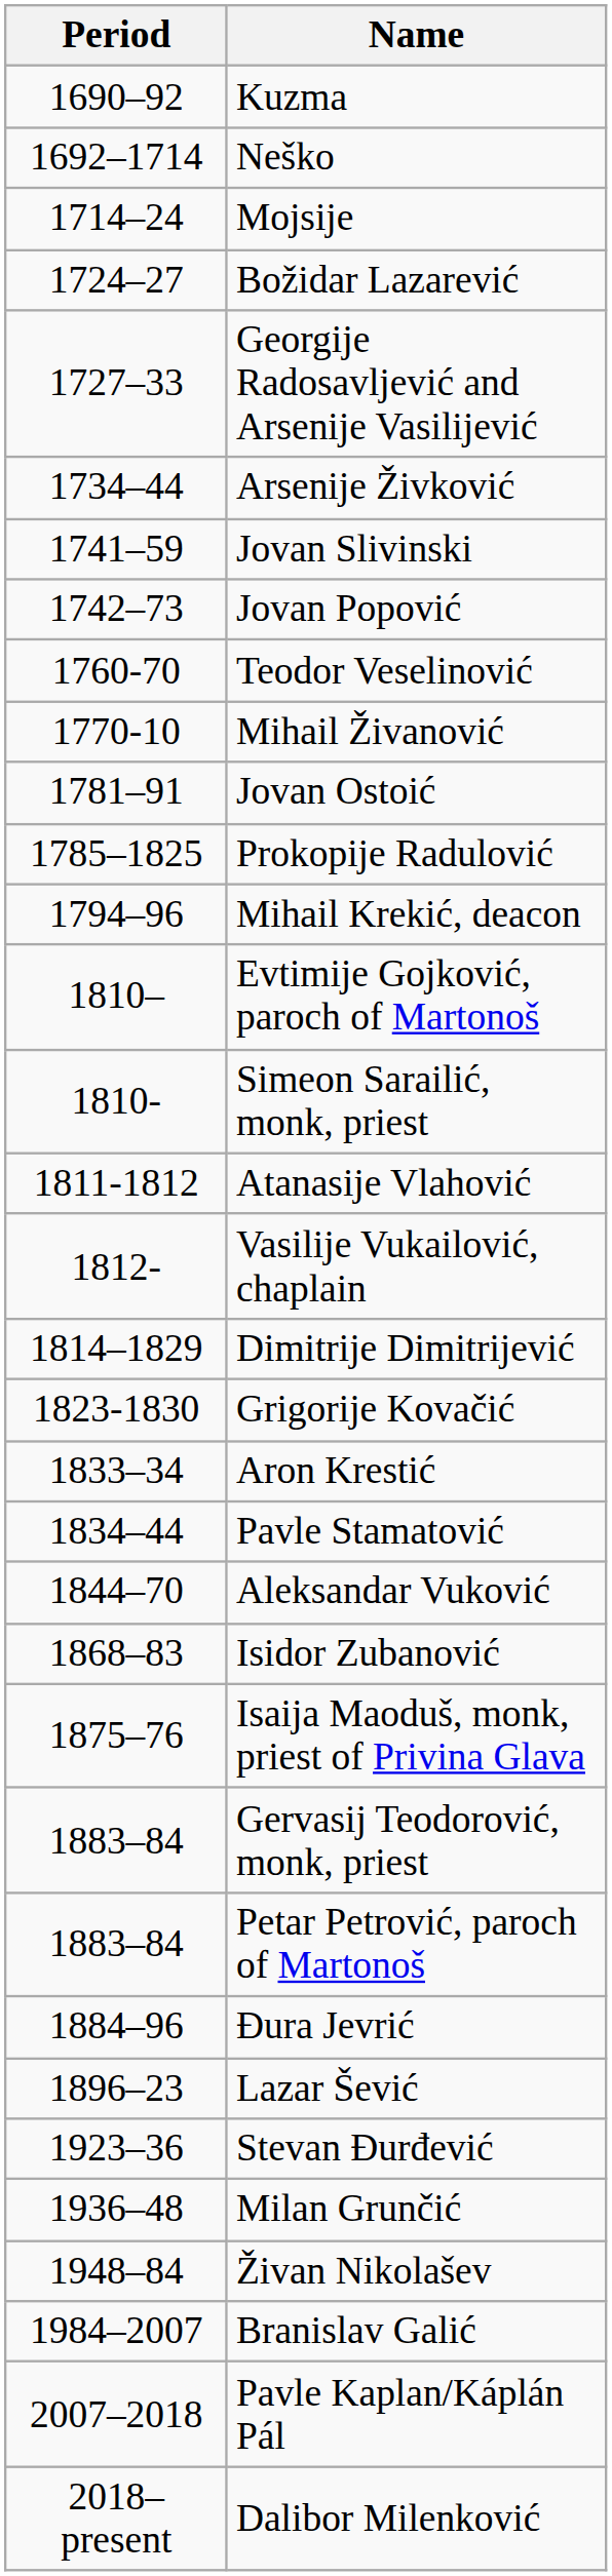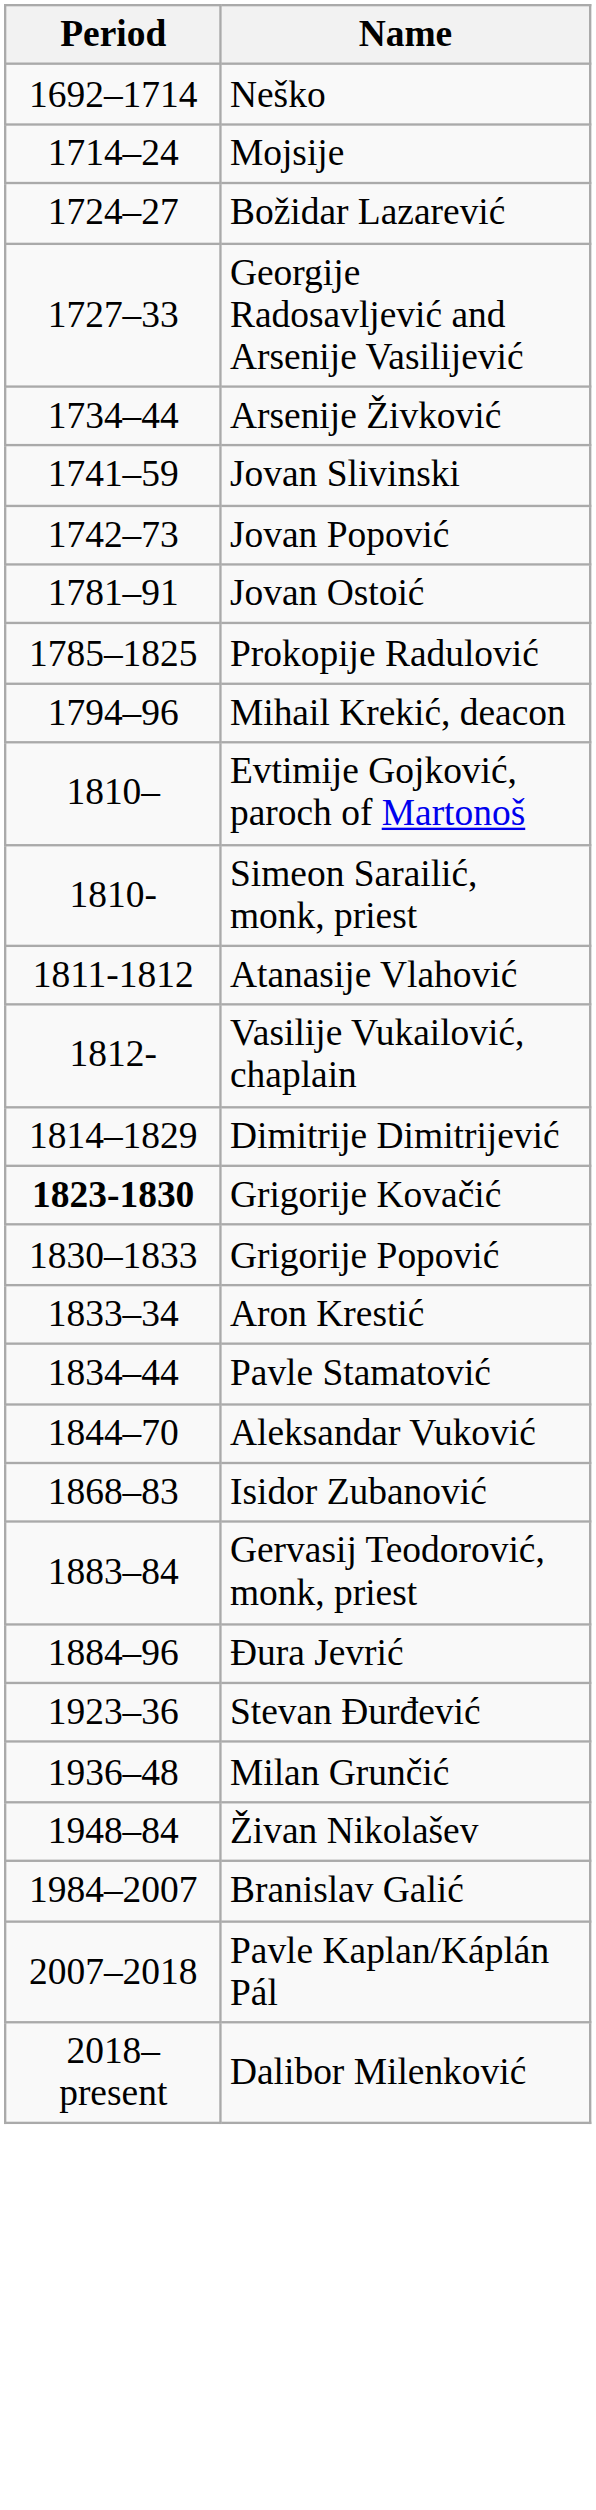- row: 1690–92 | Kuzma
- row: 1760-70 | Teodor Veselinović
- row: 1770-10 | Mihail Živanović
Grigorije Kovačić | Period: normal -> bold
+ row: 1830–1833 | Grigorije Popović
- row: 1875–76 | Isaija Maoduš, monk, priest of Privina Glava
- row: 1883–84 | Petar Petrović, paroch of Martonoš
- row: 1896–23 | Lazar Šević
